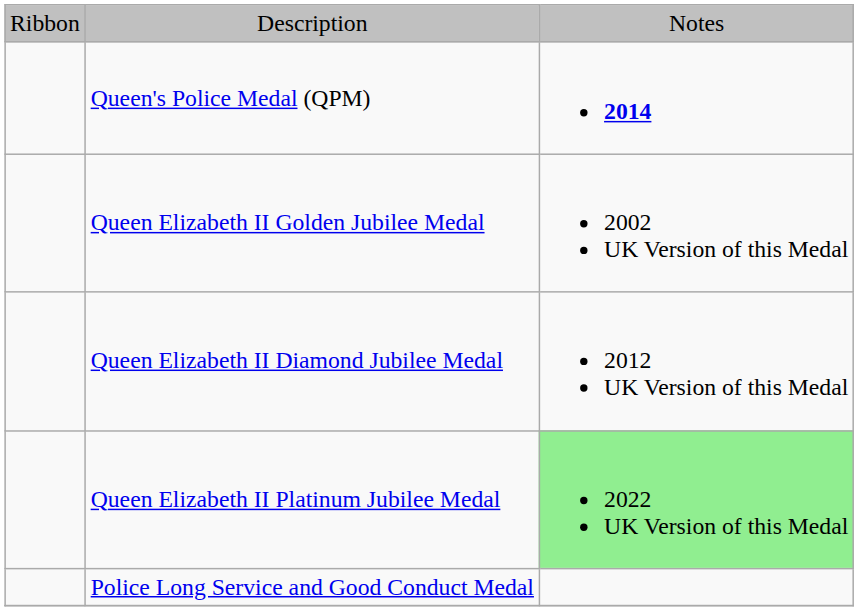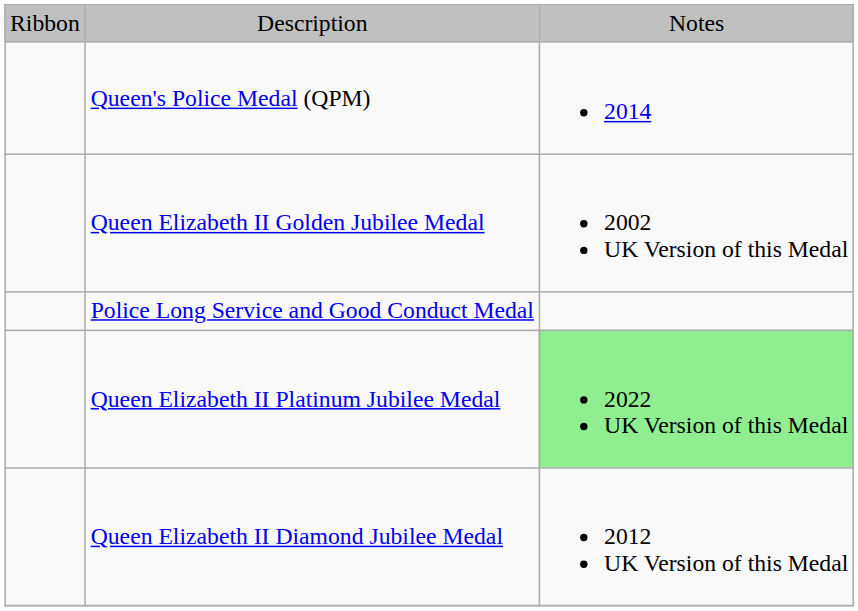Queen's Police Medal (QPM) | column 3: bold -> normal
rows swapped: Queen Elizabeth II Diamond Jubilee Medal <-> Police Long Service and Good Conduct Medal
